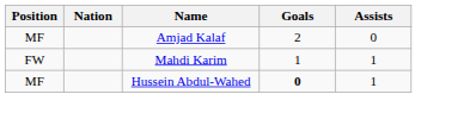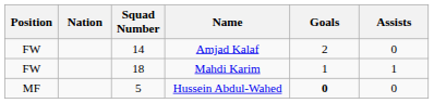+ column: Squad Number | 14 | 18 | 5
Amjad Kalaf | Position: MF -> FW
Hussein Abdul-Wahed | Assists: 1 -> 0
